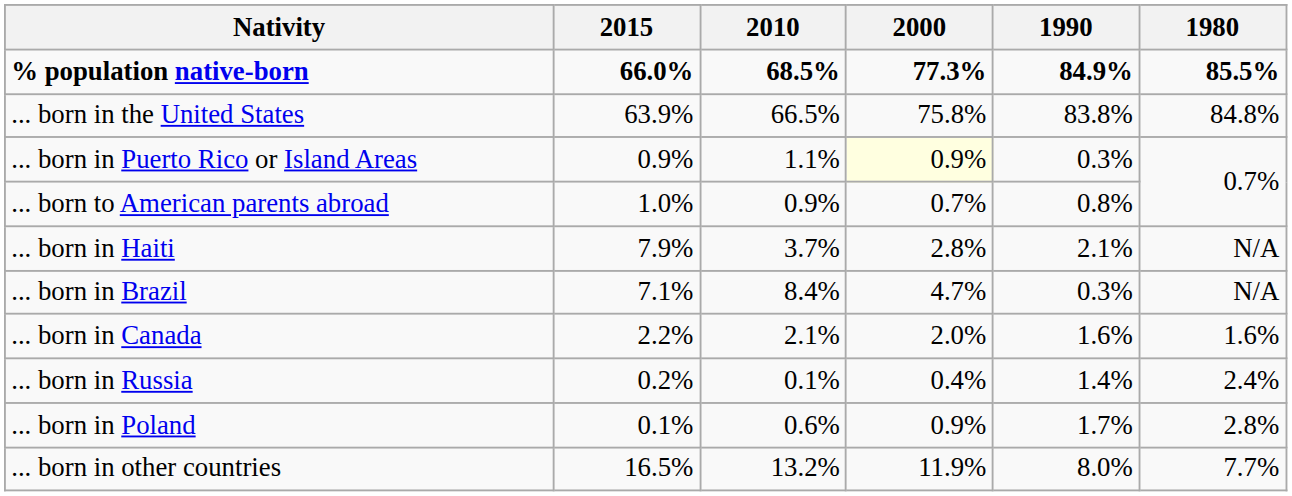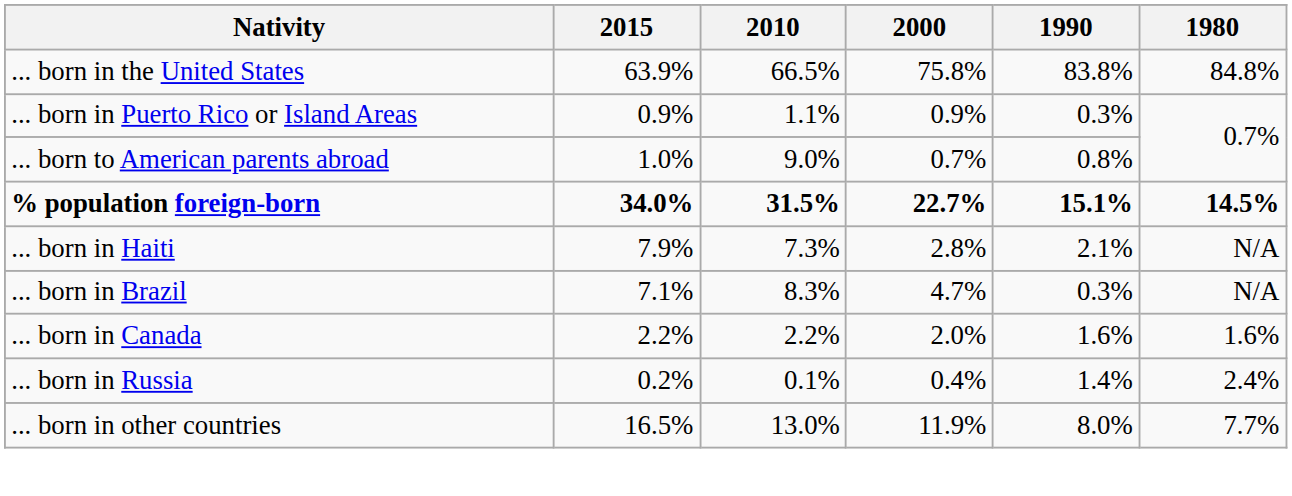- row: % population native-born | 66.0% | 68.5% | 77.3% | 84.9% | 85.5%
... born in Puerto Rico or Island Areas | 2000: lightyellow background -> no background
... born to American parents abroad | 2010: 0.9% -> 9.0%
+ row: % population foreign-born | 34.0% | 31.5% | 22.7% | 15.1% | 14.5%
... born in Haiti | 2010: 3.7% -> 7.3%
... born in Brazil | 2010: 8.4% -> 8.3%
... born in Canada | 2010: 2.1% -> 2.2%
- row: ... born in Poland | 0.1% | 0.6% | 0.9% | 1.7% | 2.8%
... born in other countries | 2010: 13.2% -> 13.0%
